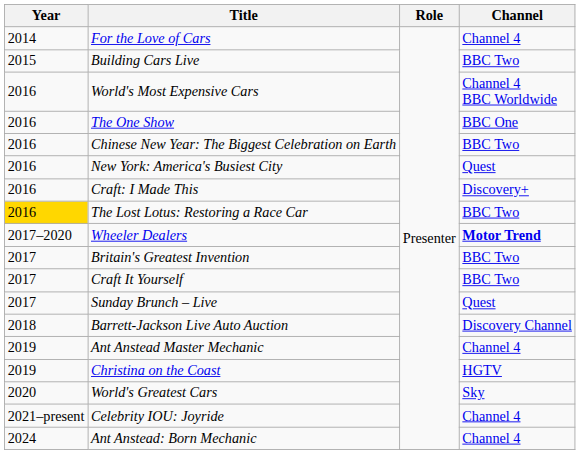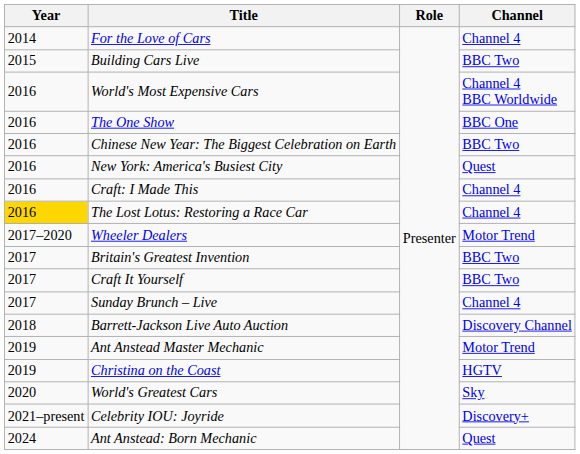Craft: I Made This | Channel: Discovery+ -> Channel 4
The Lost Lotus: Restoring a Race Car | Channel: BBC Two -> Channel 4
Wheeler Dealers | Channel: bold -> normal
Sunday Brunch – Live | Channel: Quest -> Channel 4
Ant Anstead Master Mechanic | Channel: Channel 4 -> Motor Trend
Celebrity IOU: Joyride | Channel: Channel 4 -> Discovery+
Ant Anstead: Born Mechanic | Channel: Channel 4 -> Quest
